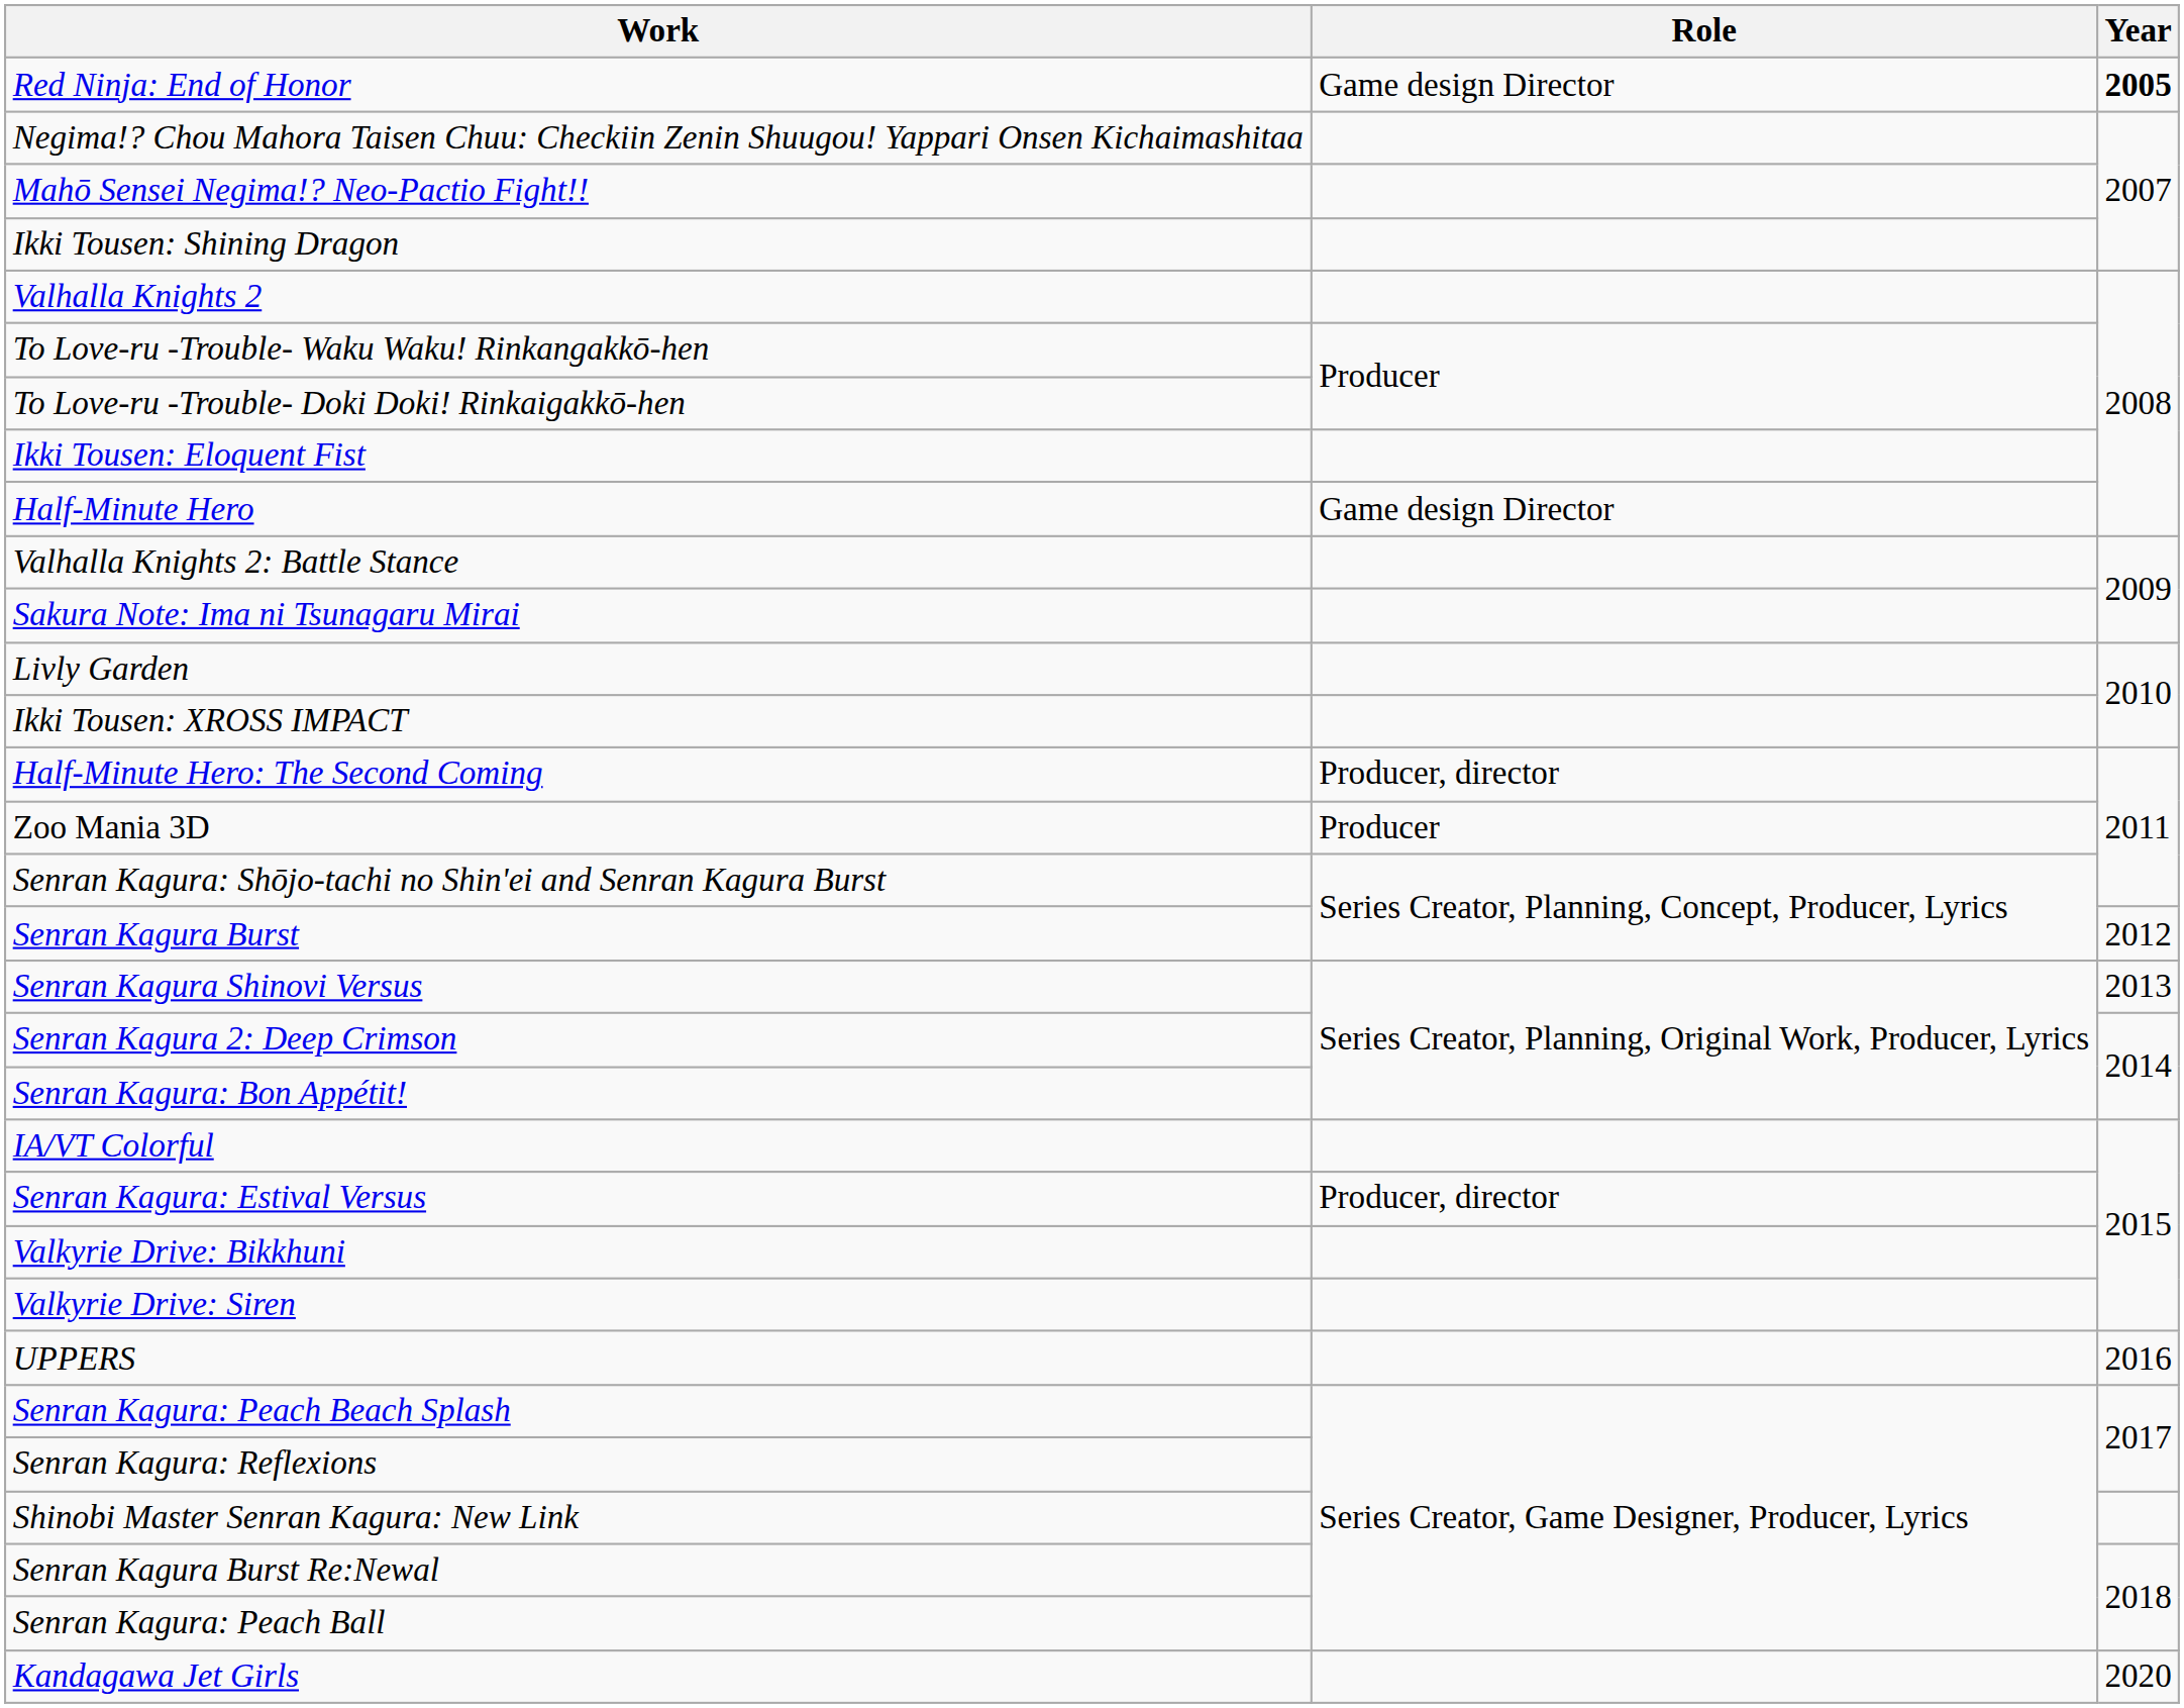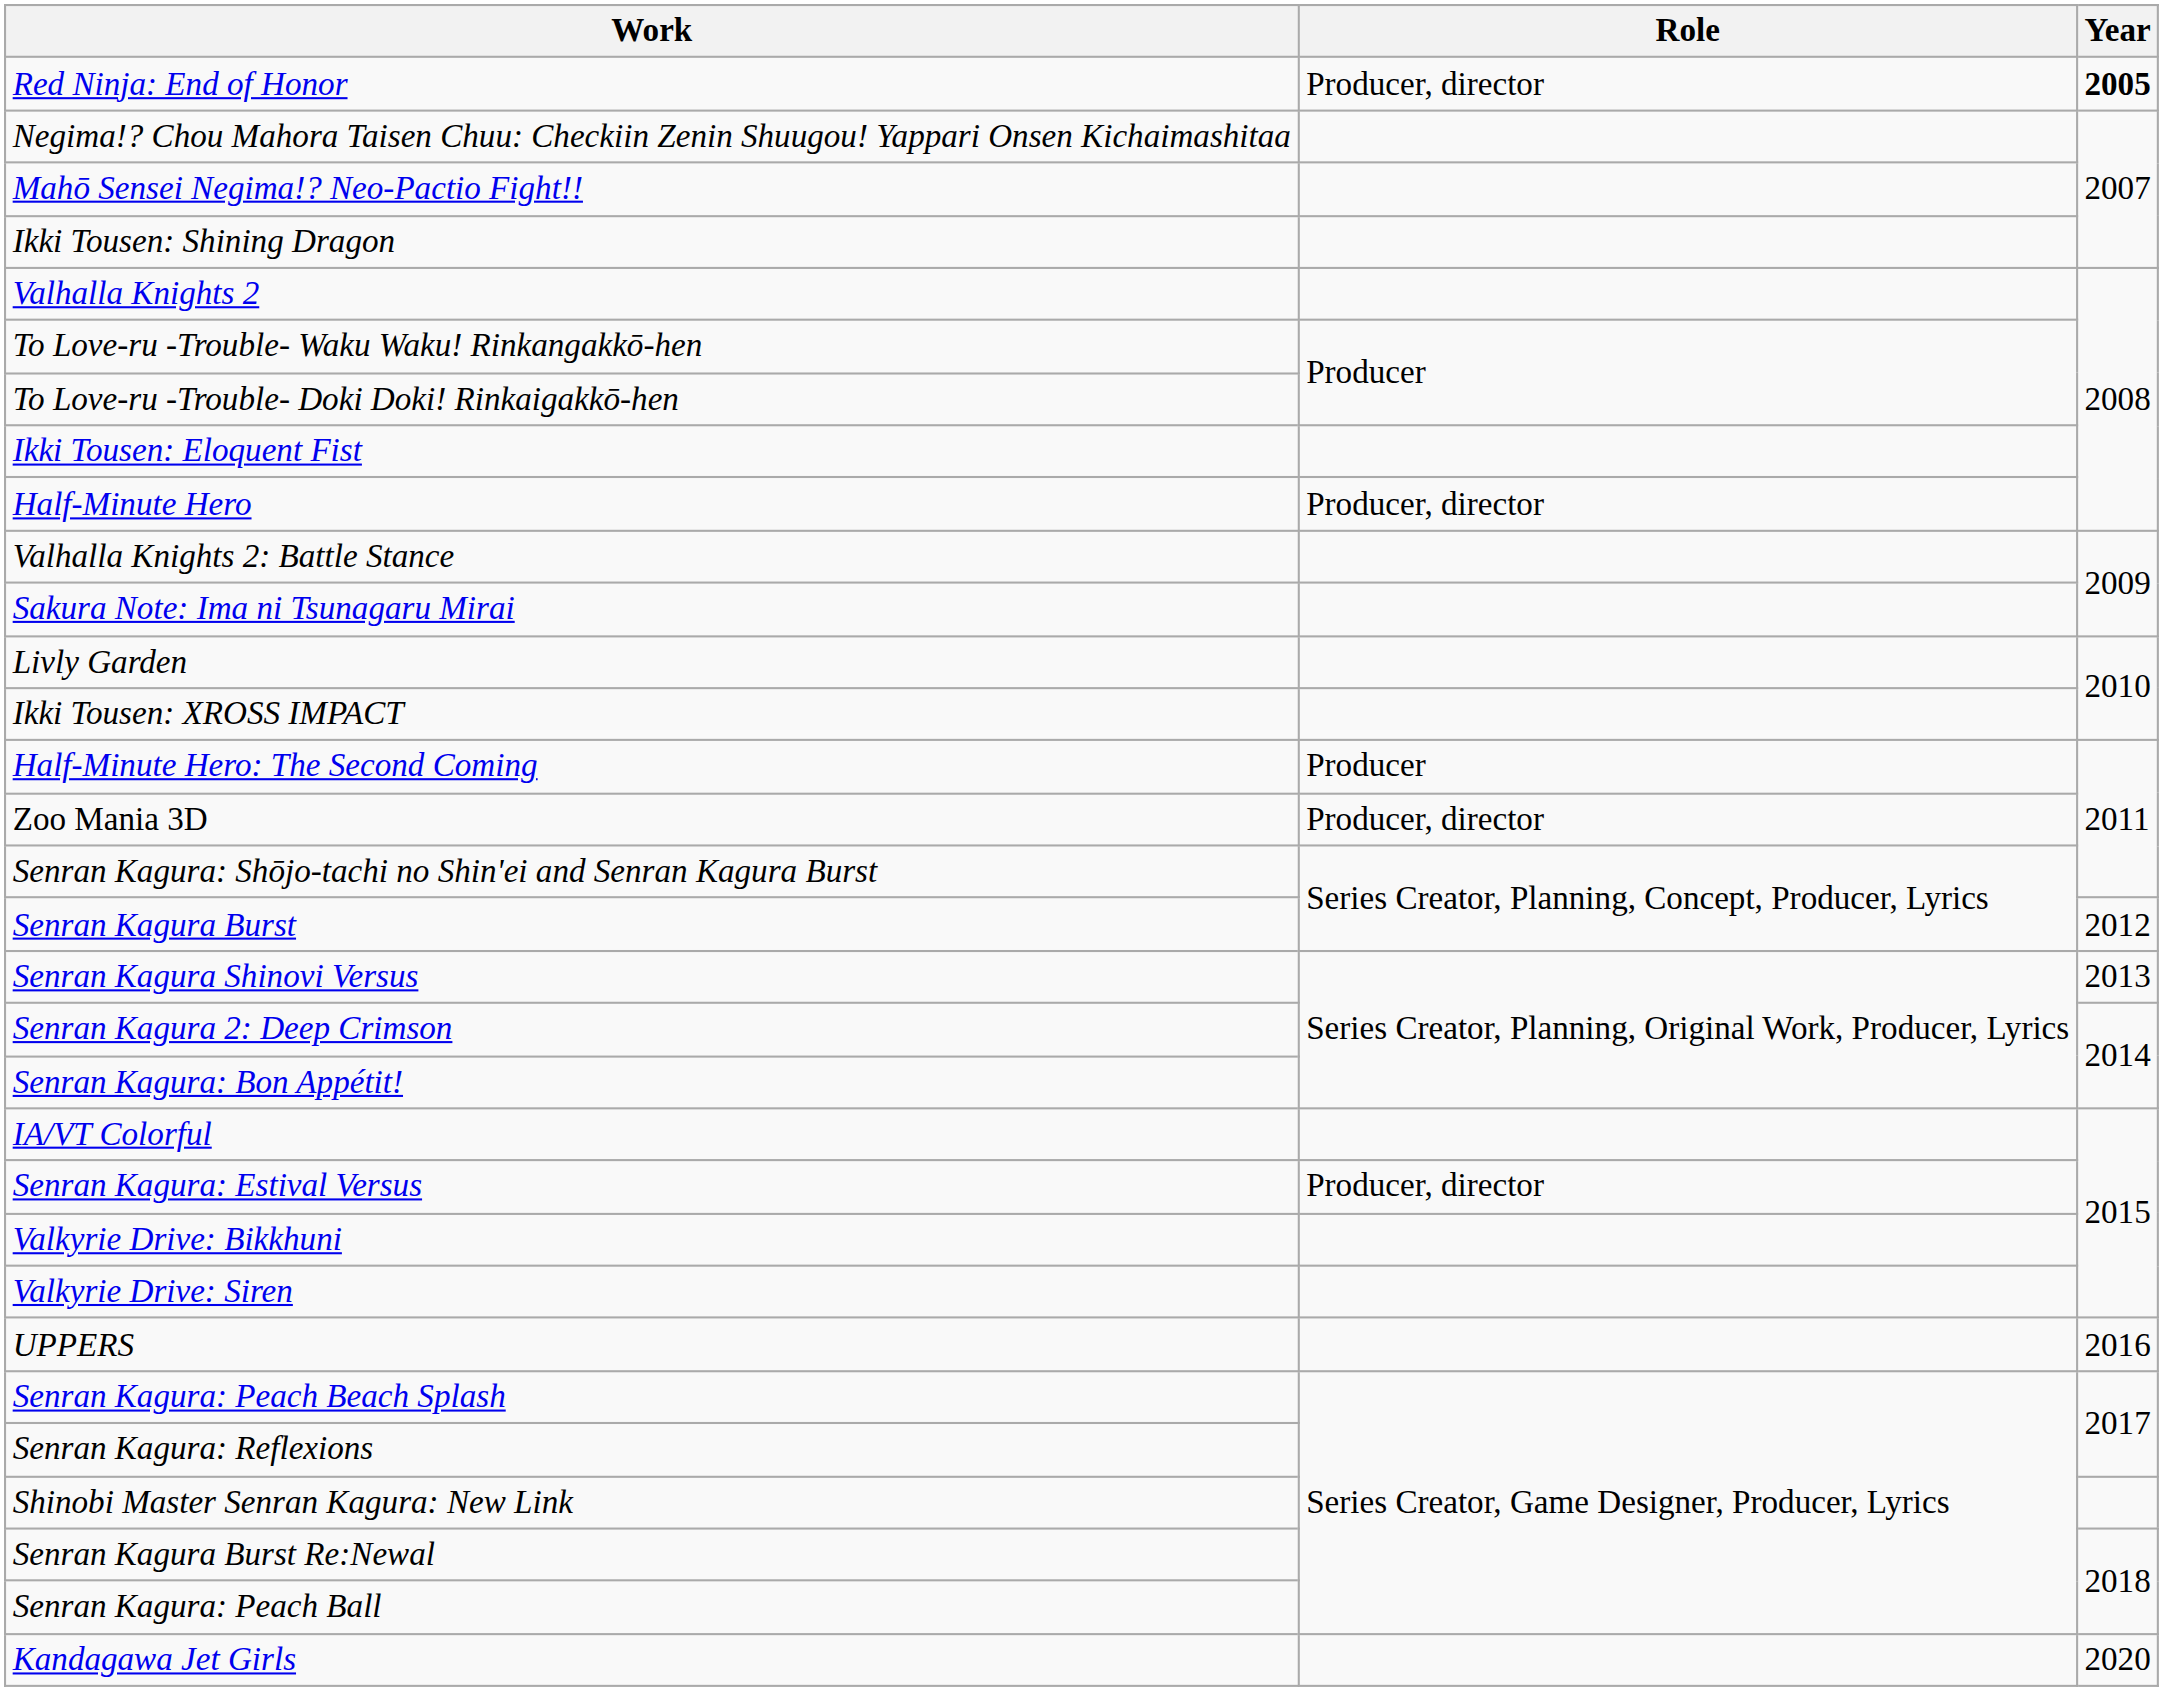Red Ninja: End of Honor | Role: Game design Director -> Producer, director
Half-Minute Hero | Role: Game design Director -> Producer, director
Half-Minute Hero: The Second Coming | Role: Producer, director -> Producer
Zoo Mania 3D | Role: Producer -> Producer, director
